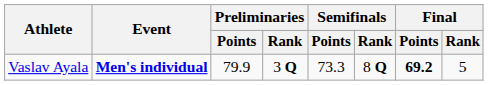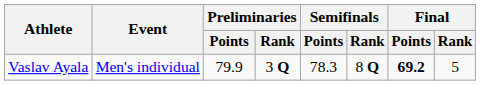Vaslav Ayala | Event: bold -> normal
Vaslav Ayala | Semifinals / Points: 73.3 -> 78.3
